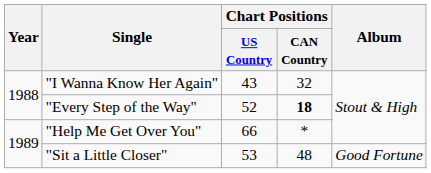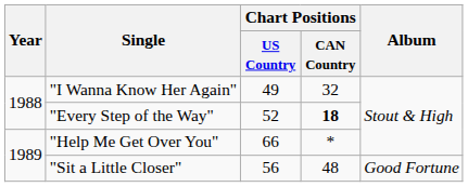"I Wanna Know Her Again" | Chart Positions / US Country: 43 -> 49
"Sit a Little Closer" | Chart Positions / US Country: 53 -> 56
